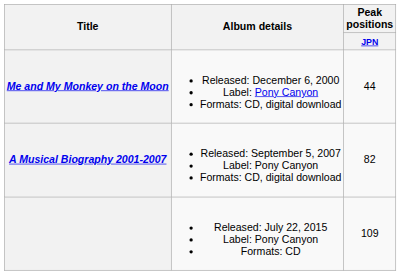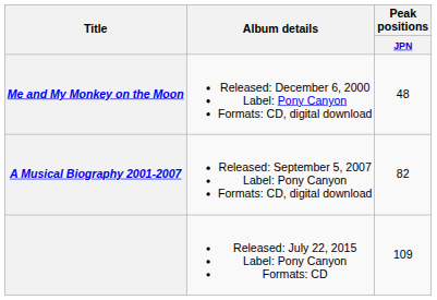Me and My Monkey on the Moon | Peak positions / JPN: 44 -> 48
